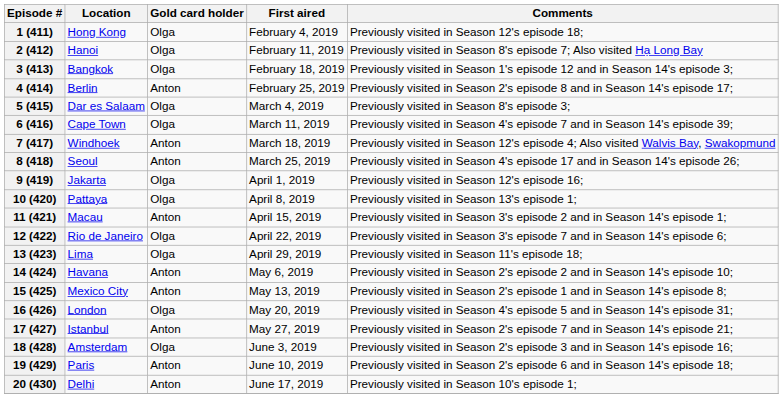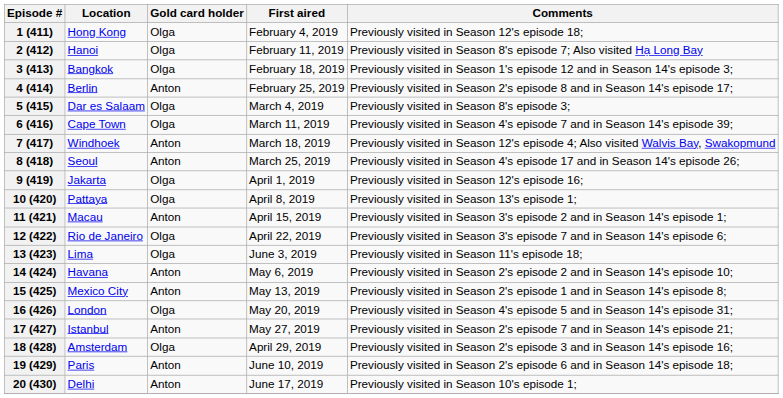13 (423) | First aired: April 29, 2019 -> June 3, 2019
18 (428) | First aired: June 3, 2019 -> April 29, 2019
